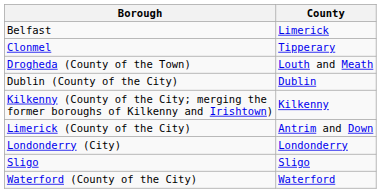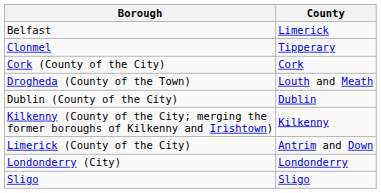+ row: Cork (County of the City) | Cork
- row: Waterford (County of the City) | Waterford
